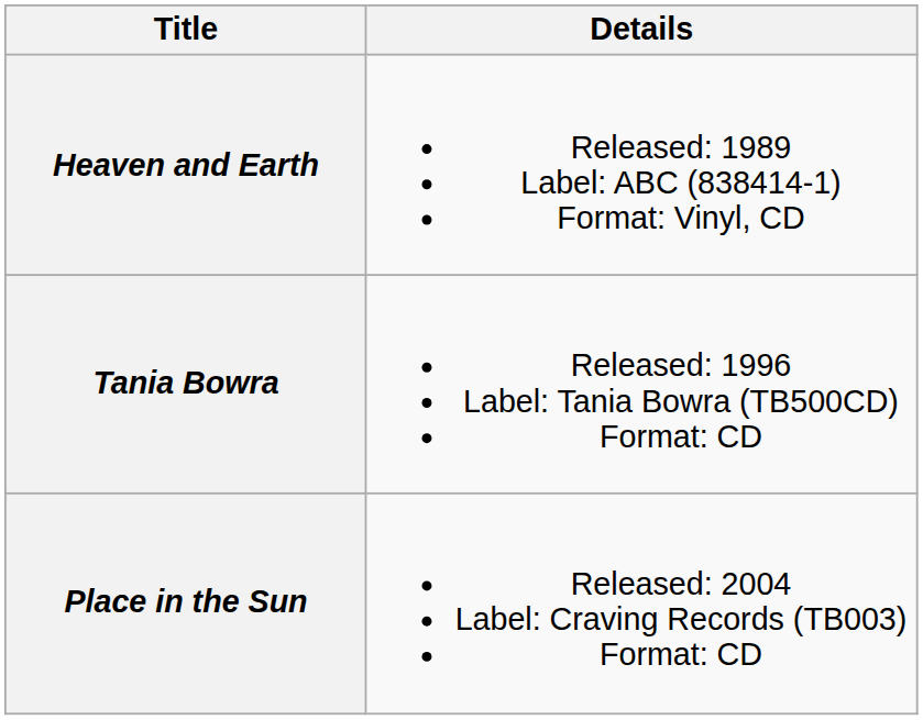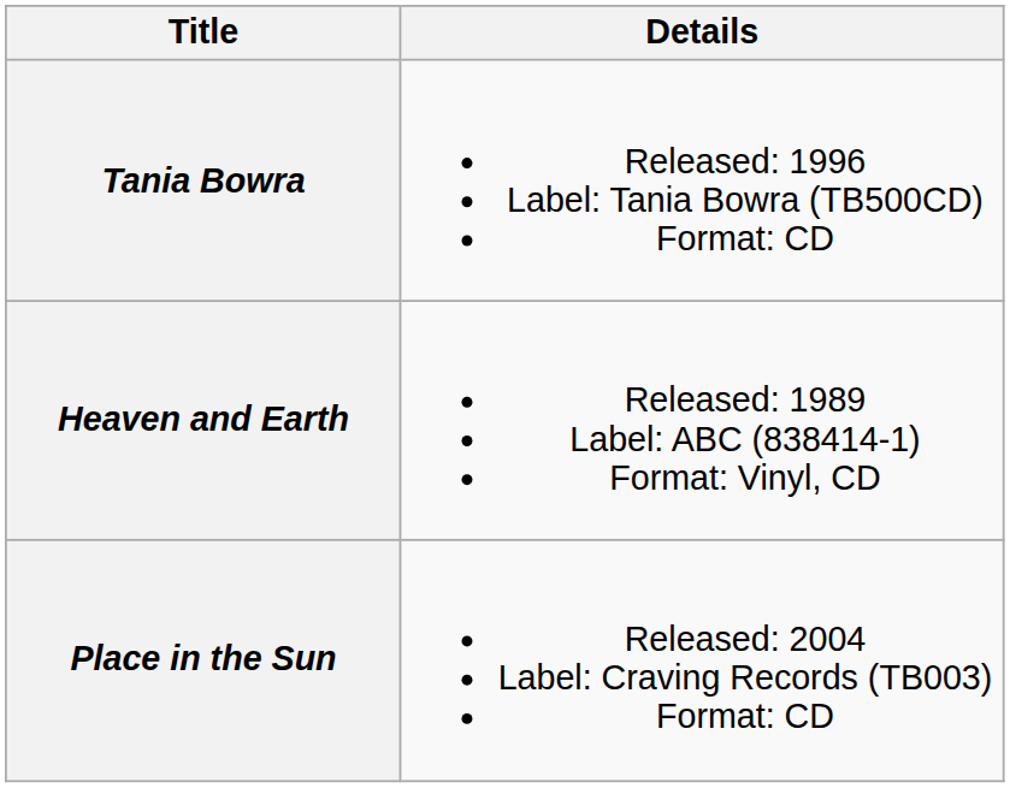rows swapped: Heaven and Earth <-> Tania Bowra
